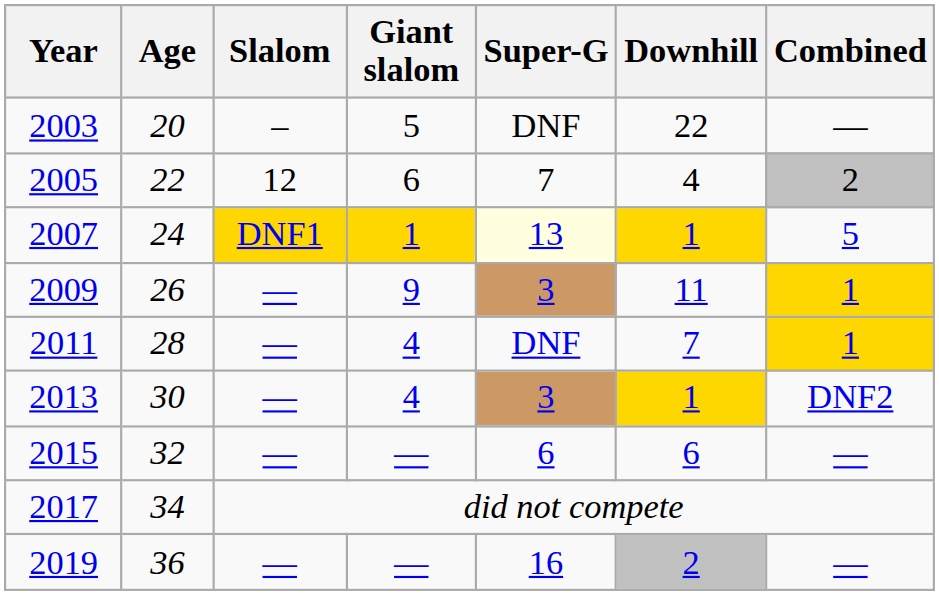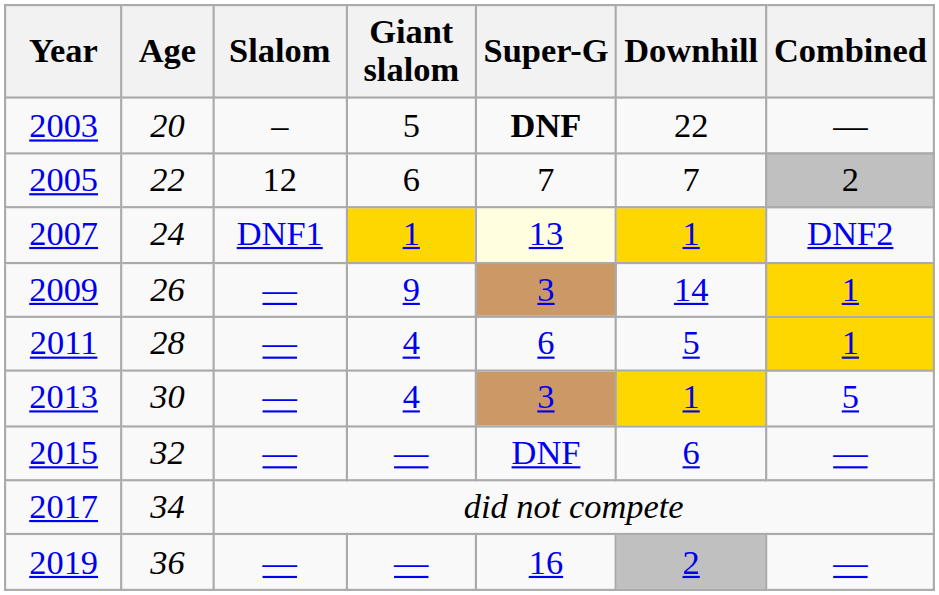2003 | Super-G: normal -> bold
2005 | Downhill: 4 -> 7
2007 | Slalom: gold background -> no background
2007 | Combined: 5 -> DNF2
2009 | Downhill: 11 -> 14
2011 | Super-G: DNF -> 6
2011 | Downhill: 7 -> 5
2013 | Combined: DNF2 -> 5
2015 | Super-G: 6 -> DNF
